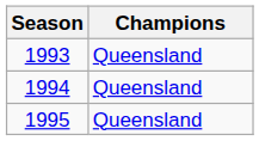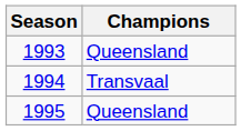1994 | Champions: Queensland -> Transvaal
